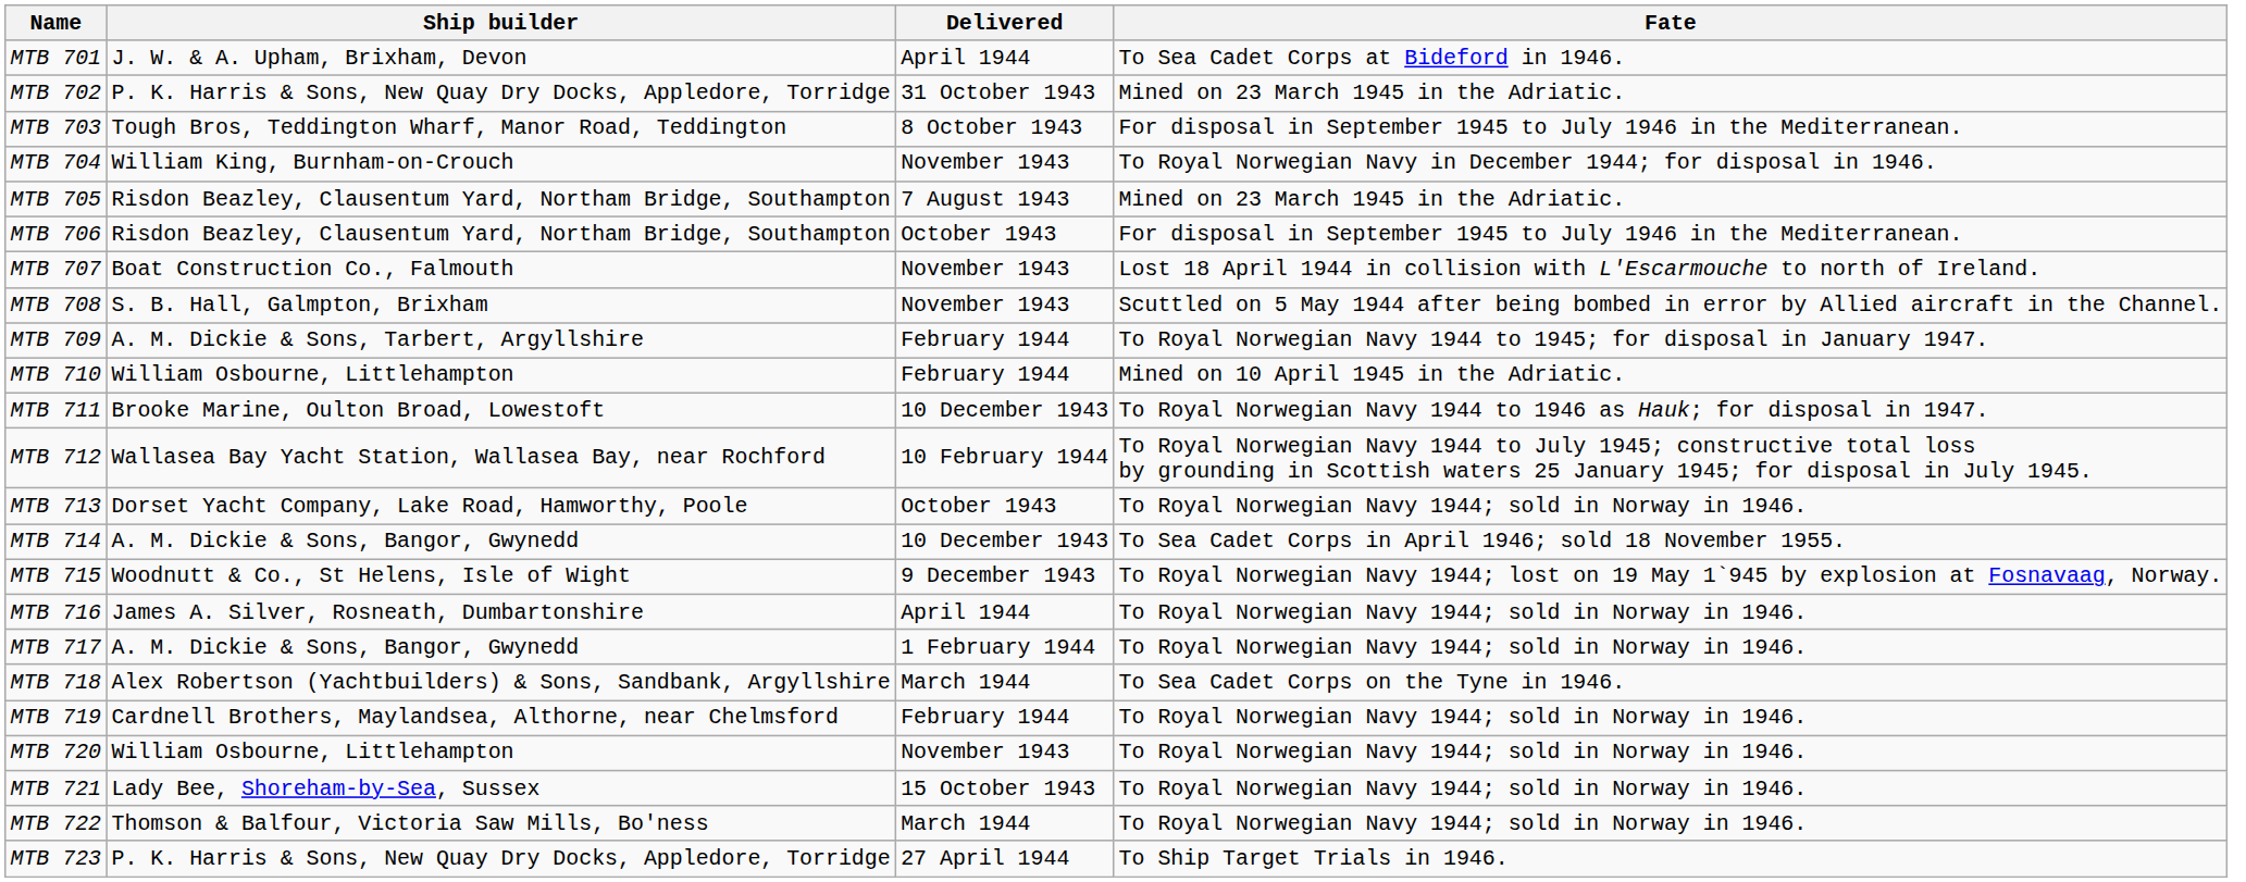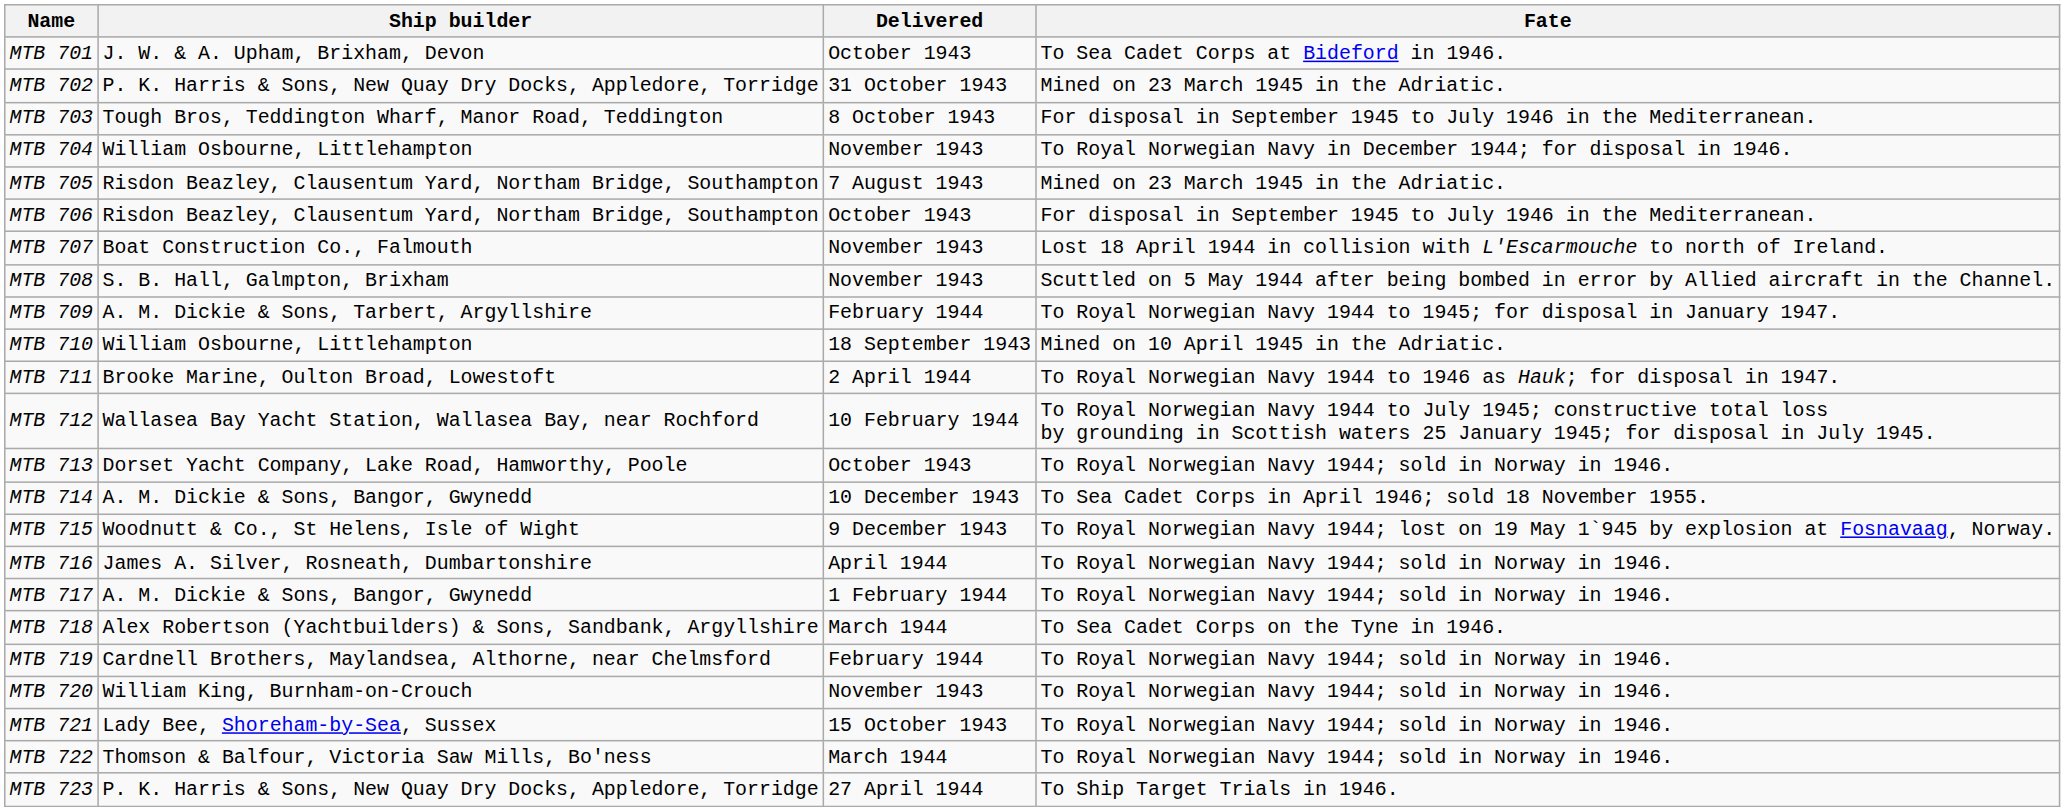MTB 701 | Delivered: April 1944 -> October 1943
MTB 704 | Ship builder: William King, Burnham-on-Crouch -> William Osbourne, Littlehampton
MTB 710 | Delivered: February 1944 -> 18 September 1943
MTB 711 | Delivered: 10 December 1943 -> 2 April 1944
MTB 720 | Ship builder: William Osbourne, Littlehampton -> William King, Burnham-on-Crouch
